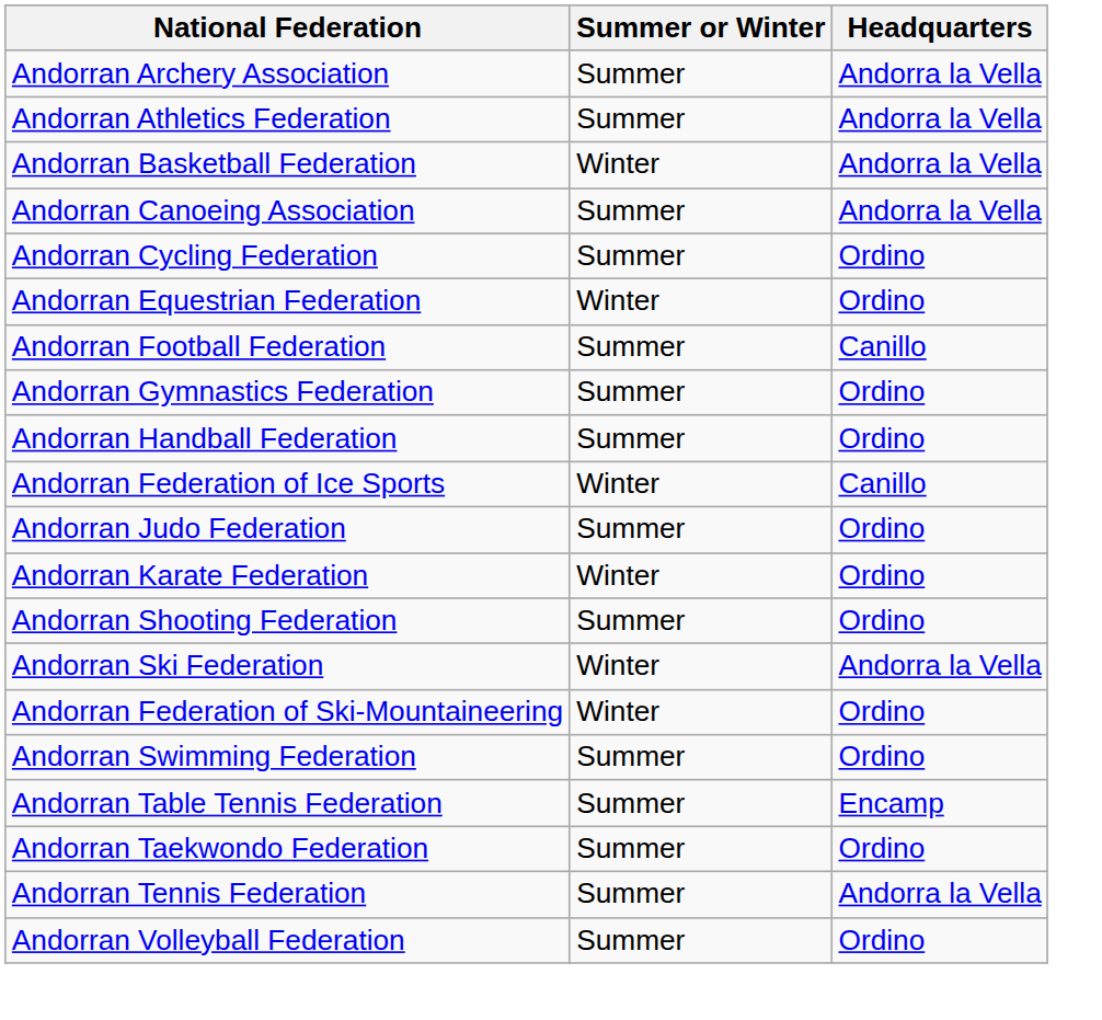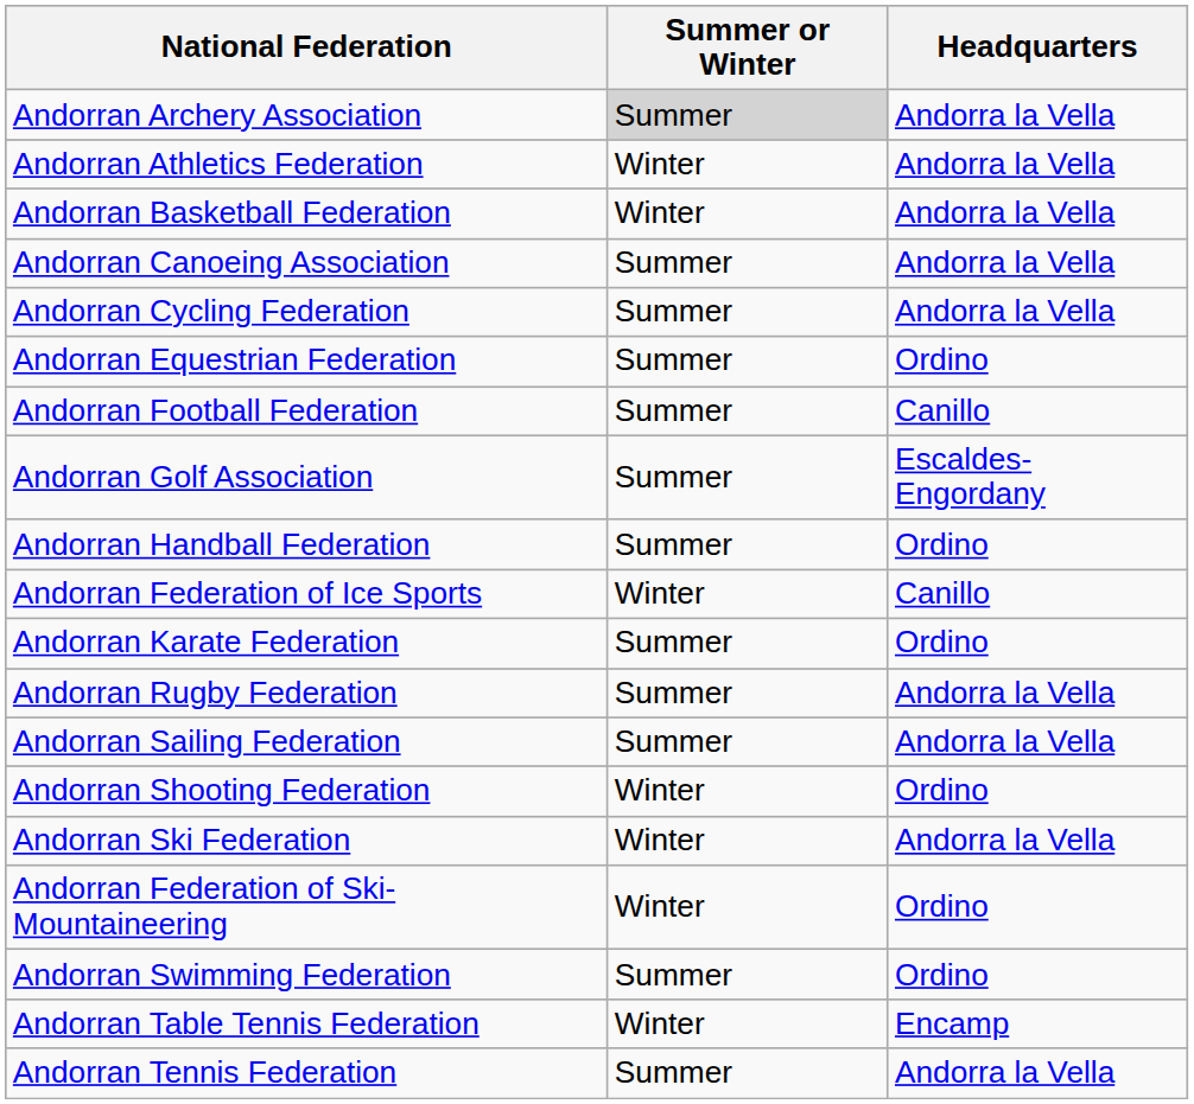Andorran Archery Association | Summer or Winter: no background -> lightgrey background
Andorran Athletics Federation | Summer or Winter: Summer -> Winter
Andorran Cycling Federation | Headquarters: Ordino -> Andorra la Vella
Andorran Equestrian Federation | Summer or Winter: Winter -> Summer
+ row: Andorran Golf Association | Summer | Escaldes-Engordany
- row: Andorran Gymnastics Federation | Summer | Ordino
- row: Andorran Judo Federation | Summer | Ordino
Andorran Karate Federation | Summer or Winter: Winter -> Summer
+ row: Andorran Rugby Federation | Summer | Andorra la Vella
+ row: Andorran Sailing Federation | Summer | Andorra la Vella
Andorran Shooting Federation | Summer or Winter: Summer -> Winter
Andorran Table Tennis Federation | Summer or Winter: Summer -> Winter
- row: Andorran Taekwondo Federation | Summer | Ordino
- row: Andorran Volleyball Federation | Summer | Ordino
